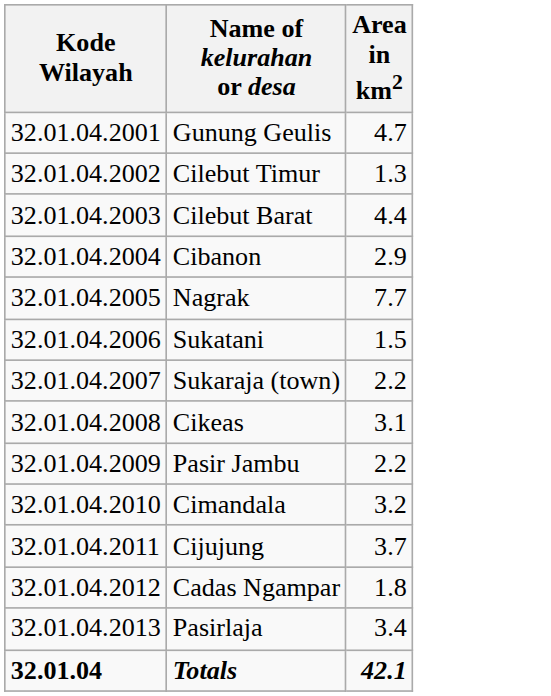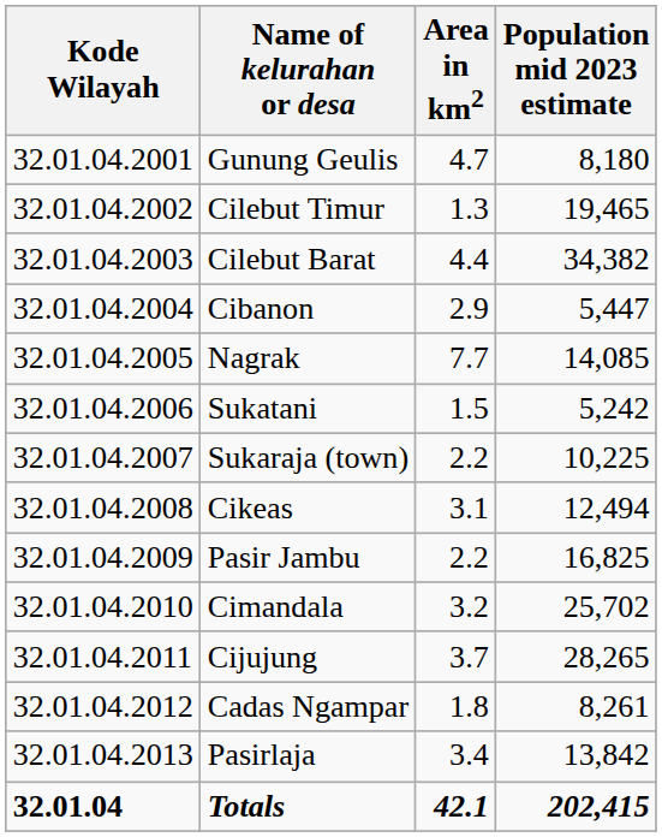+ column: Population mid 2023 estimate | 8,180 | 19,465 | 34,382 | 5,447 | 14,085 | 5,242 | 10,225 | 12,494 | 16,825 | 25,702 | 28,265 | 8,261 | 13,842 | 202,415
